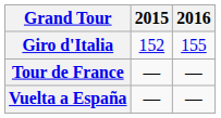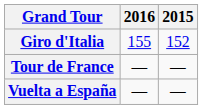columns swapped: 2015 <-> 2016
